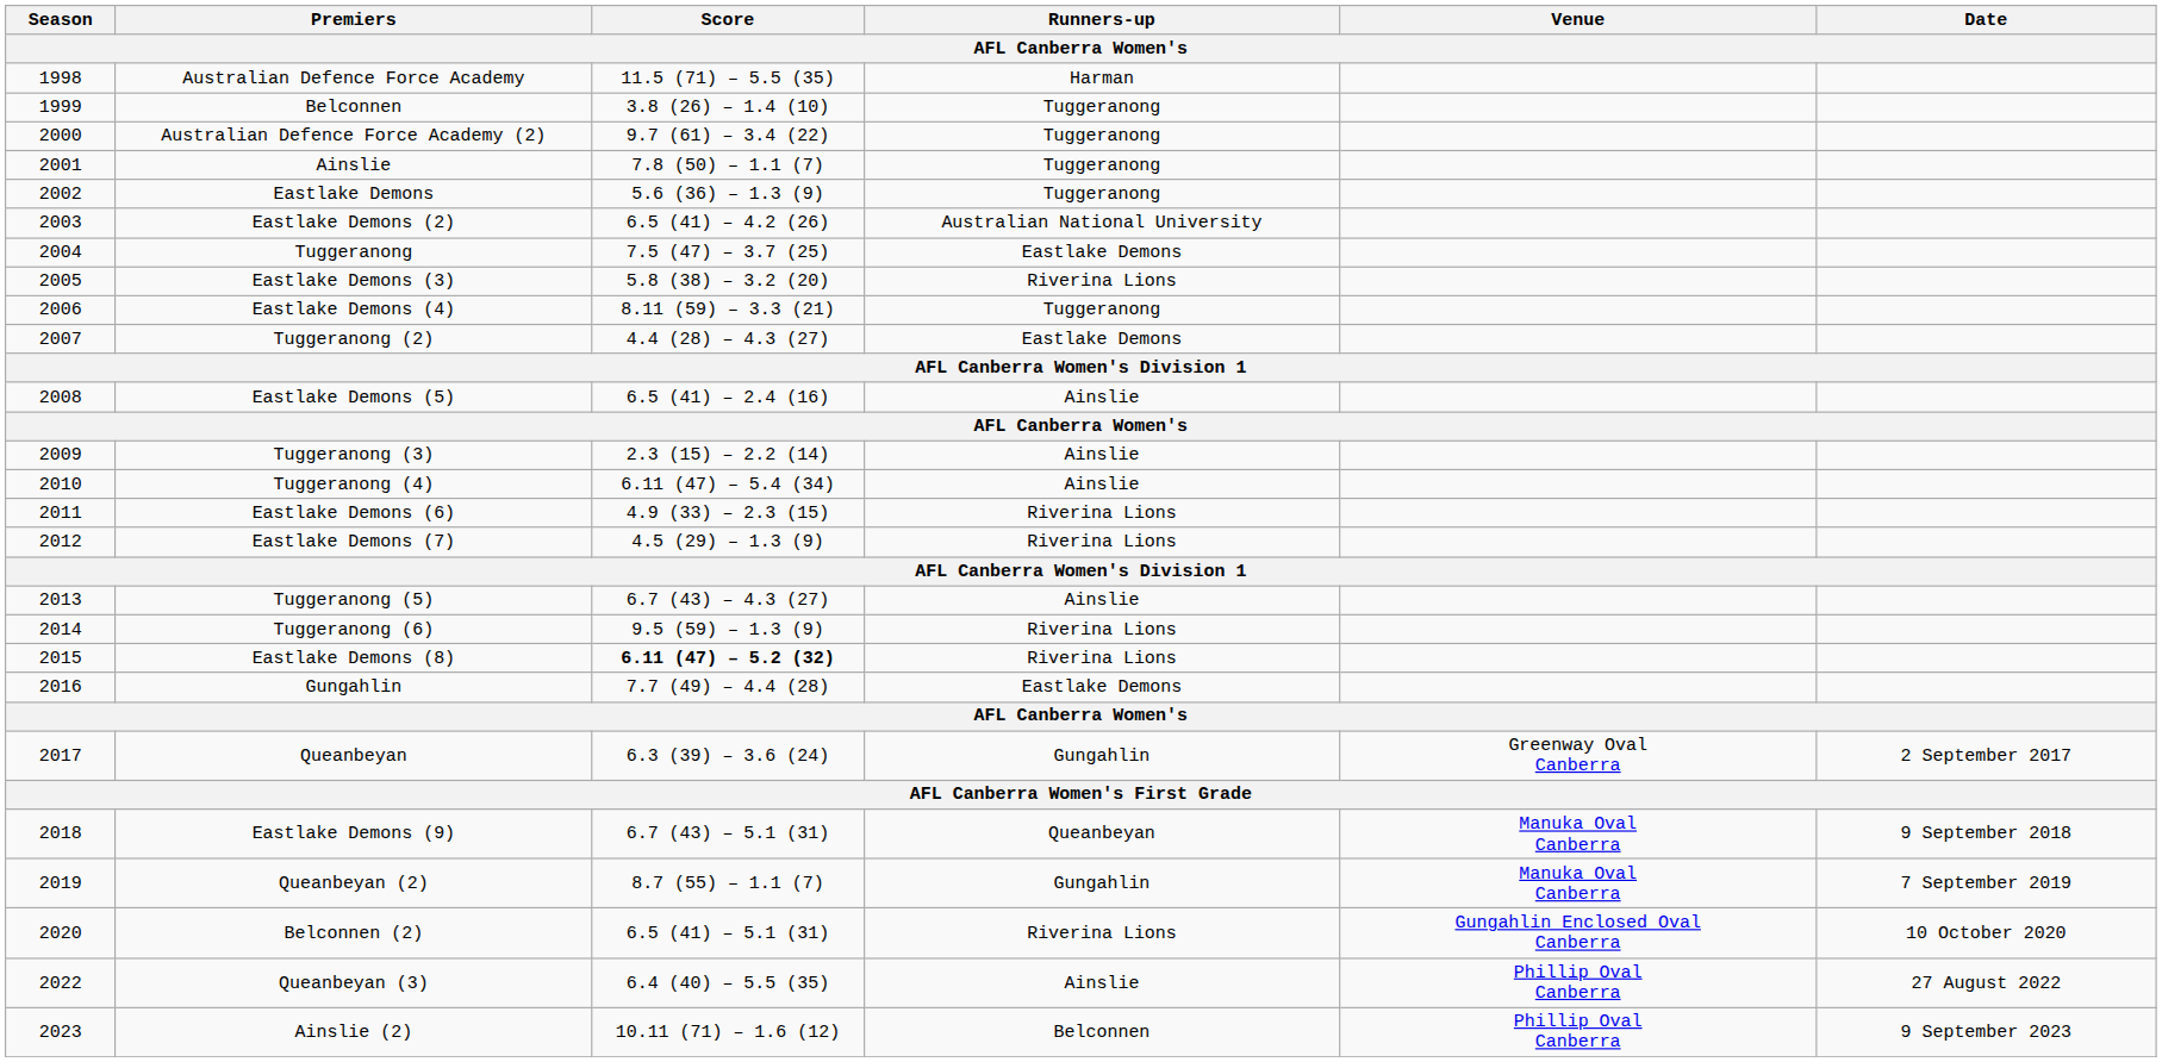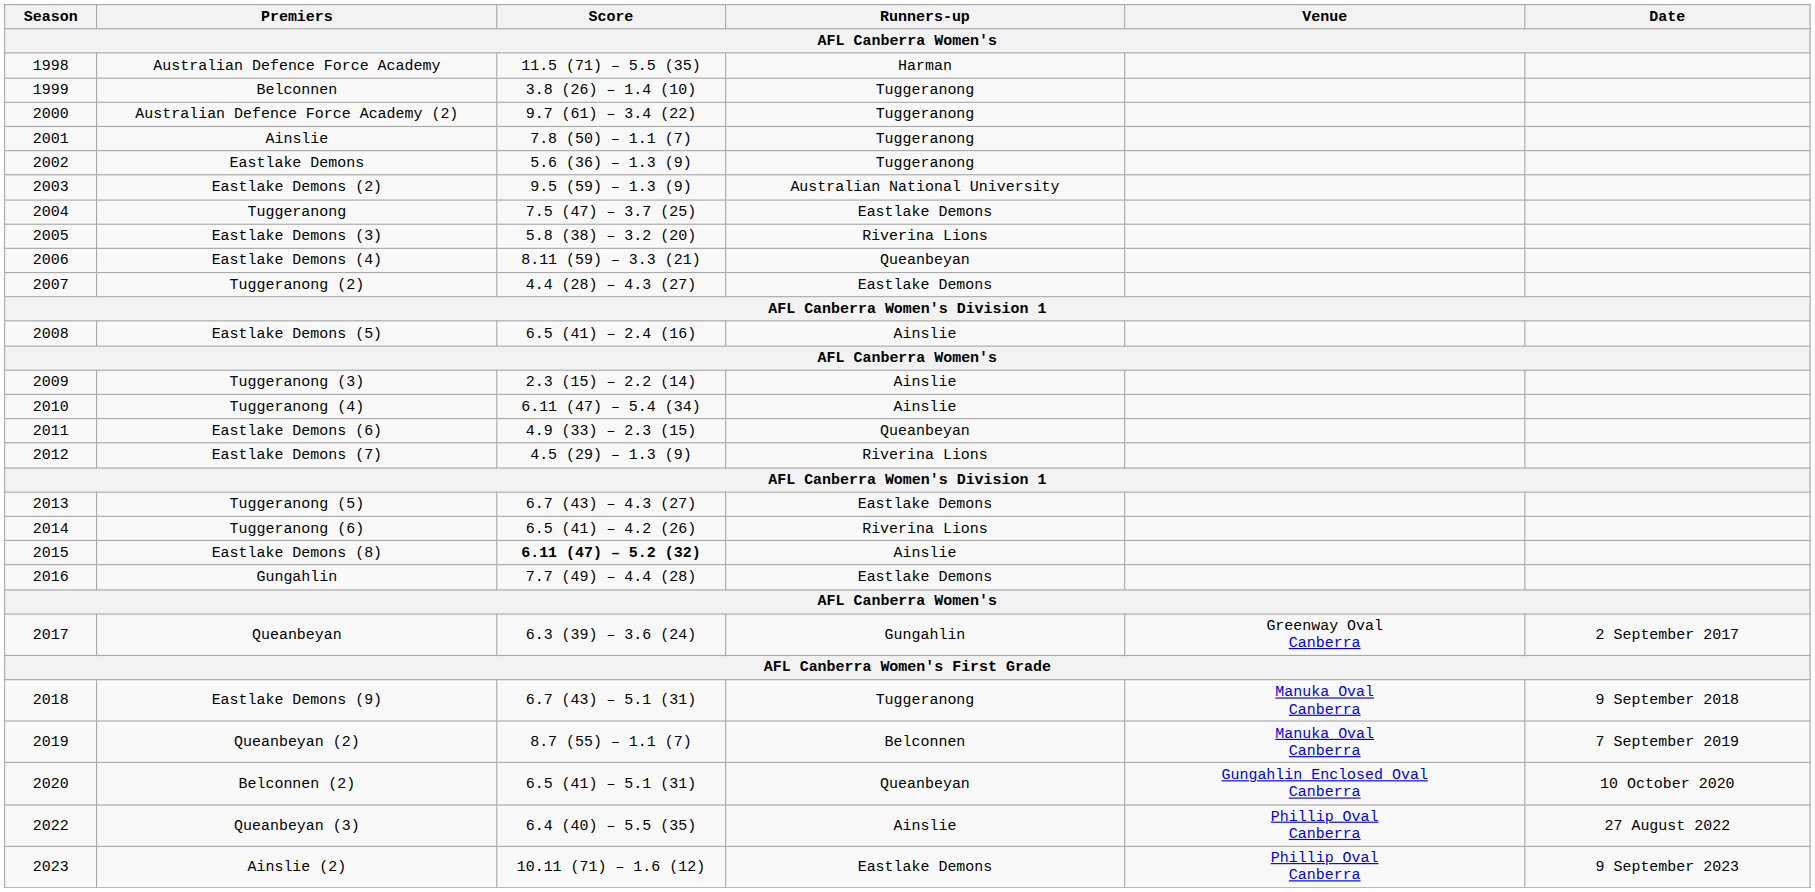Eastlake Demons (2) | Score: 6.5 (41) – 4.2 (26) -> 9.5 (59) – 1.3 (9)
Eastlake Demons (4) | Runners-up: Tuggeranong -> Queanbeyan
Eastlake Demons (6) | Runners-up: Riverina Lions -> Queanbeyan
Tuggeranong (5) | Runners-up: Ainslie -> Eastlake Demons
Tuggeranong (6) | Score: 9.5 (59) – 1.3 (9) -> 6.5 (41) – 4.2 (26)
Eastlake Demons (8) | Runners-up: Riverina Lions -> Ainslie
Eastlake Demons (9) | Runners-up: Queanbeyan -> Tuggeranong
Queanbeyan (2) | Runners-up: Gungahlin -> Belconnen
Belconnen (2) | Runners-up: Riverina Lions -> Queanbeyan
Ainslie (2) | Runners-up: Belconnen -> Eastlake Demons
